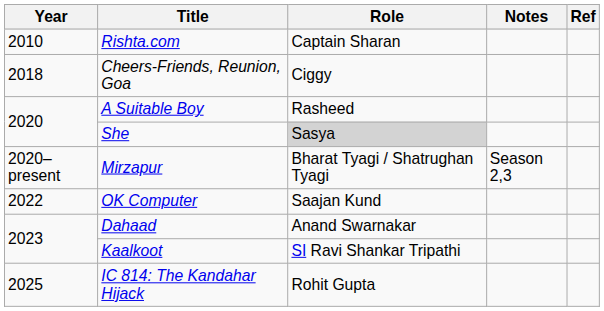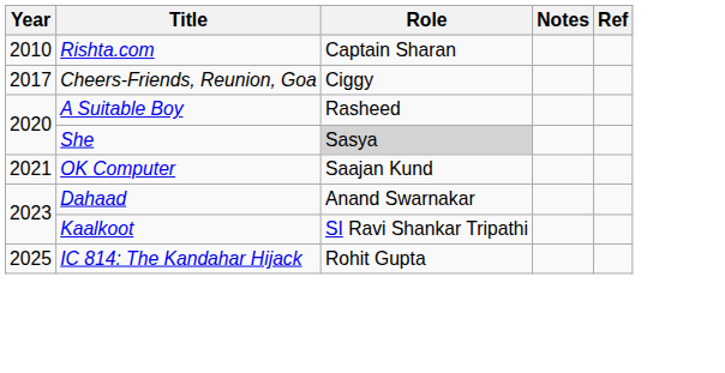Cheers-Friends, Reunion, Goa | Year: 2018 -> 2017
- row: 2020–present | Mirzapur | Bharat Tyagi / Shatrughan Tyagi | Season 2,3
OK Computer | Year: 2022 -> 2021
